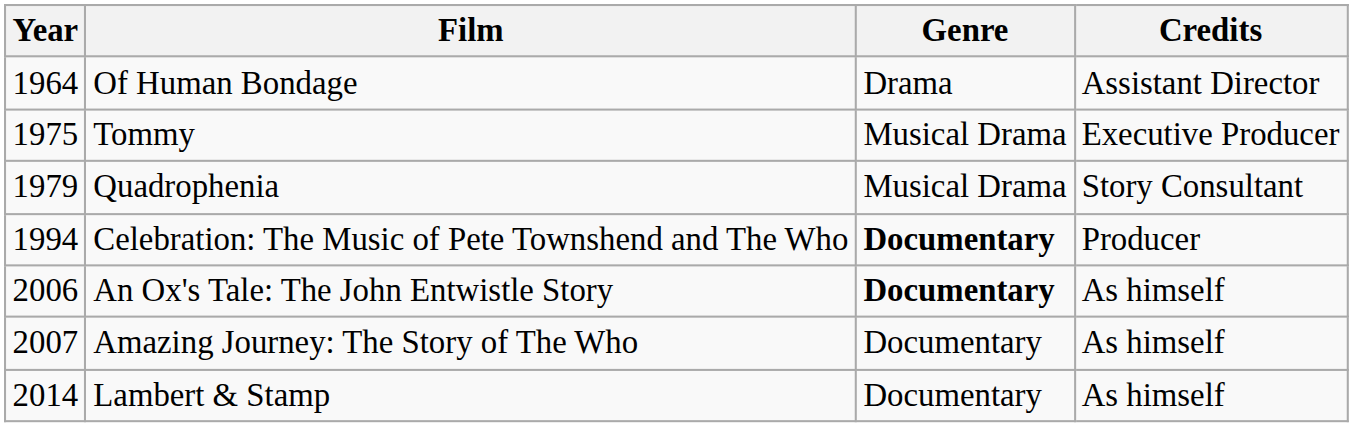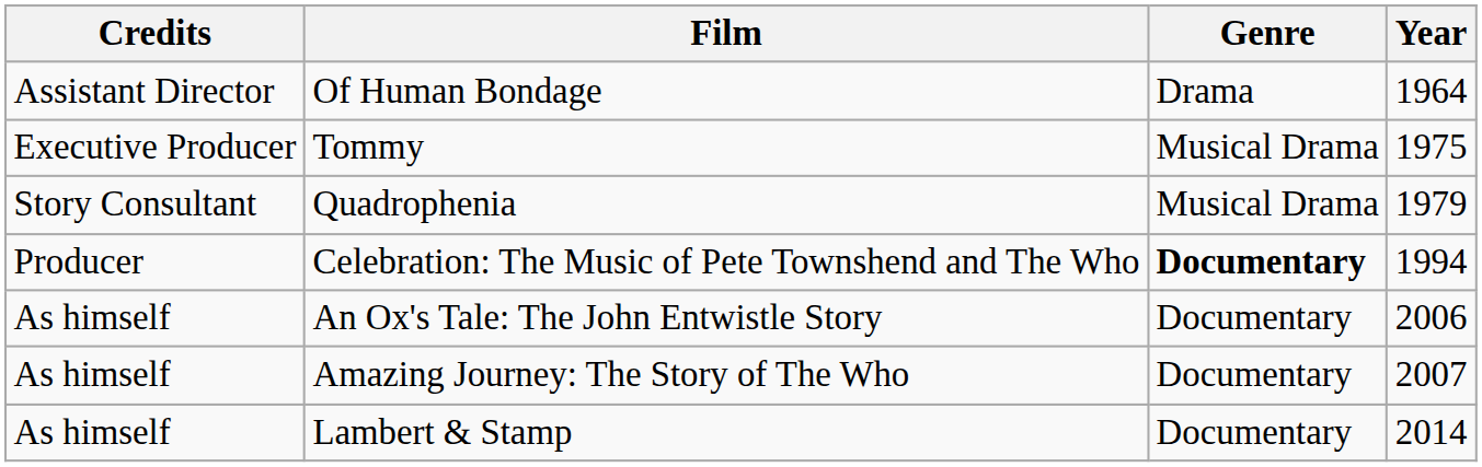columns swapped: Year <-> Credits
An Ox's Tale: The John Entwistle Story | Genre: bold -> normal
